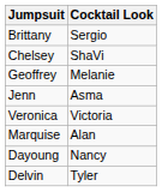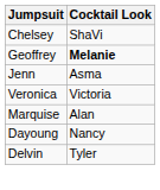- row: Brittany | Sergio
Geoffrey | Cocktail Look: normal -> bold
